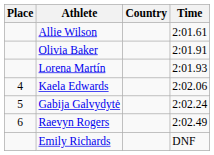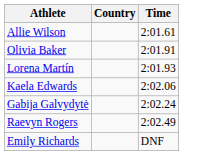- column: Place | 4 | 5 | 6
